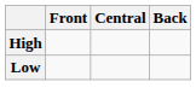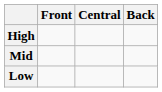+ row: Mid
